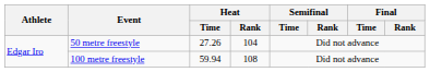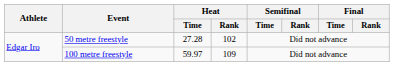50 metre freestyle | Heat / Time: 27.26 -> 27.28
50 metre freestyle | Heat / Rank: 104 -> 102
100 metre freestyle | Heat / Time: 59.94 -> 59.97
100 metre freestyle | Heat / Rank: 108 -> 109
